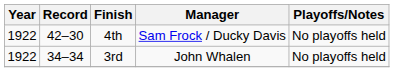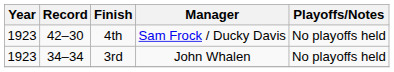4th | Year: 1922 -> 1923
3rd | Year: 1922 -> 1923
